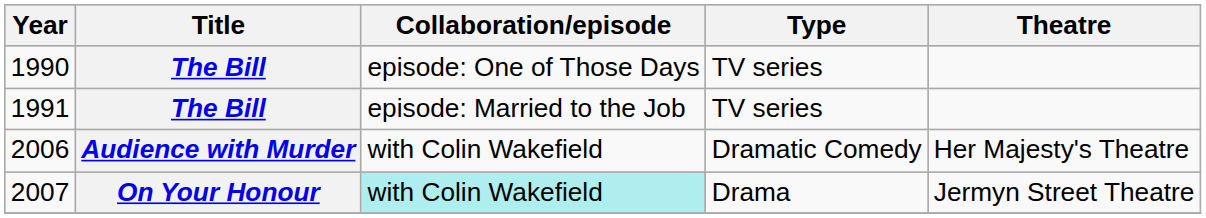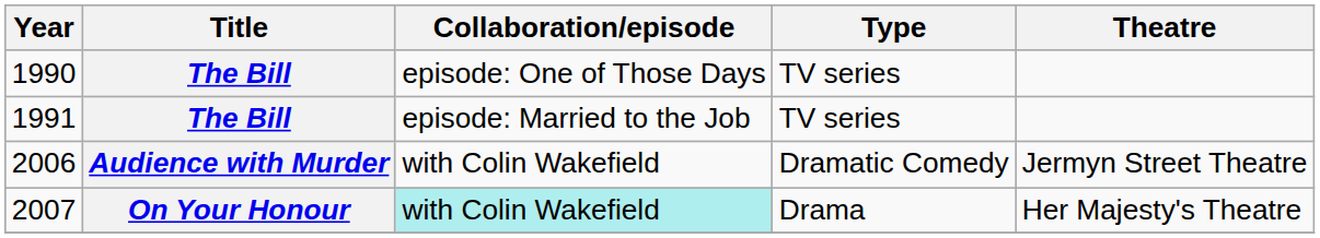2006 | Theatre: Her Majesty's Theatre -> Jermyn Street Theatre
2007 | Theatre: Jermyn Street Theatre -> Her Majesty's Theatre
